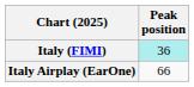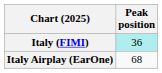Italy Airplay (EarOne) | Peak position: 66 -> 68
